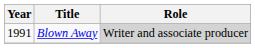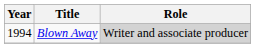Blown Away | Year: 1991 -> 1994
